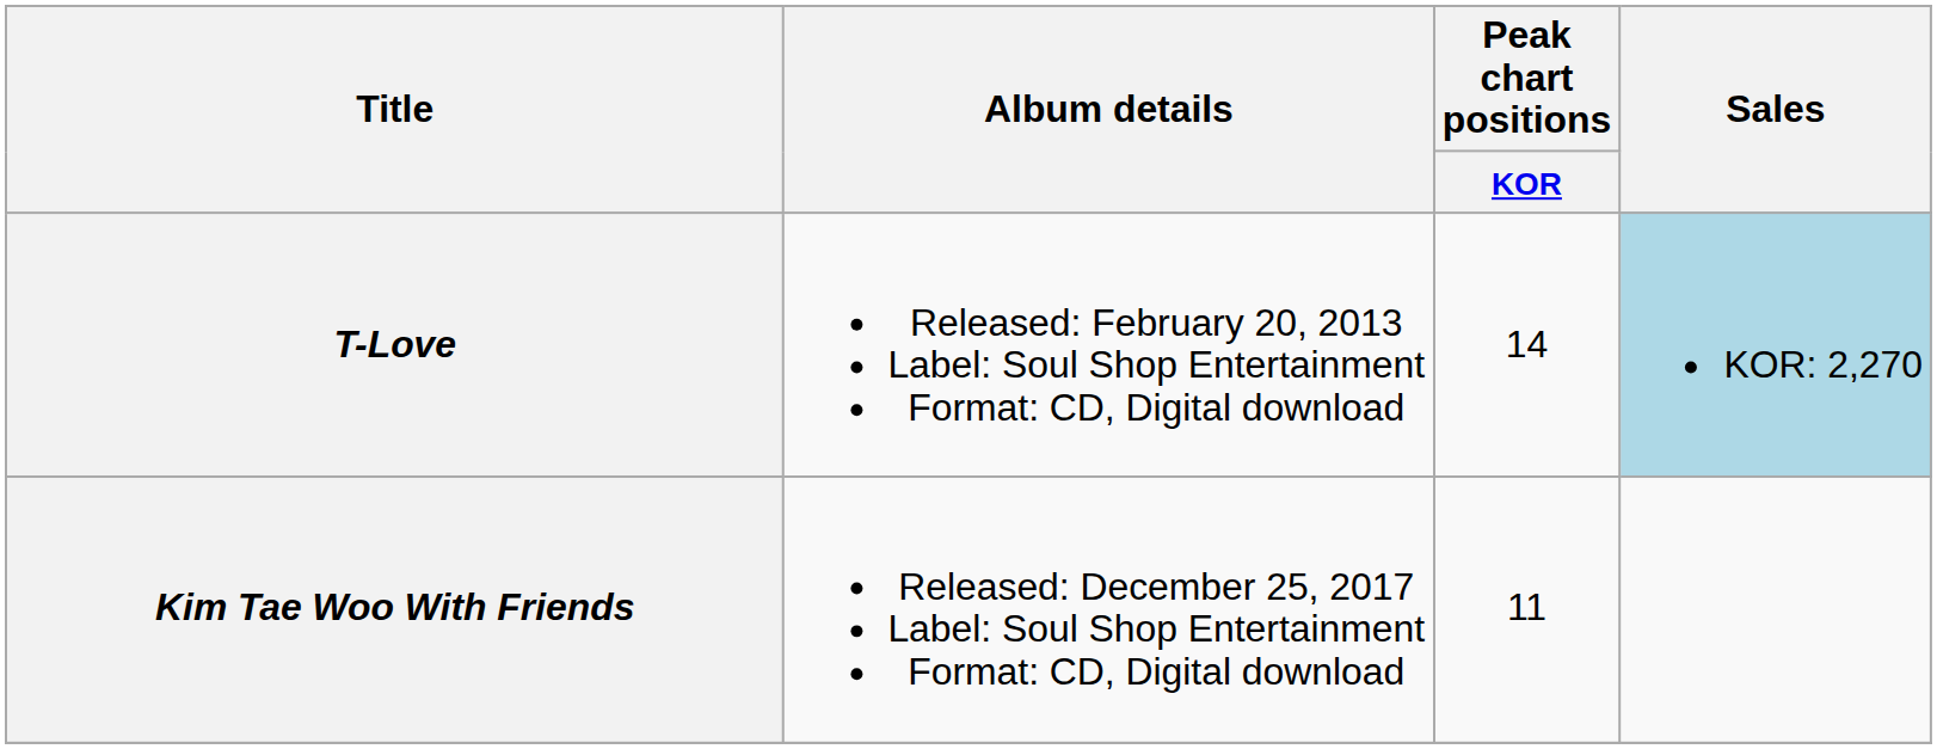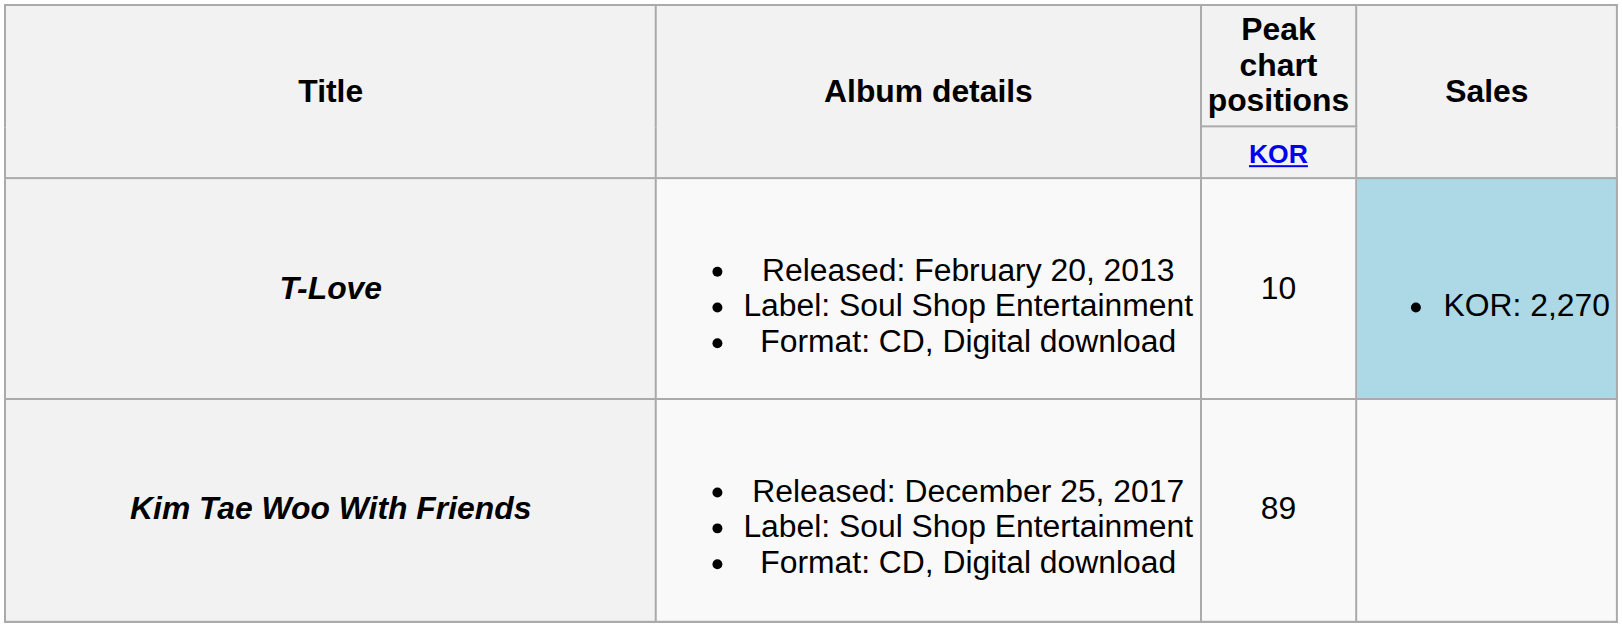T-Love | Peak chart positions / KOR: 14 -> 10
Kim Tae Woo With Friends | Peak chart positions / KOR: 11 -> 89
